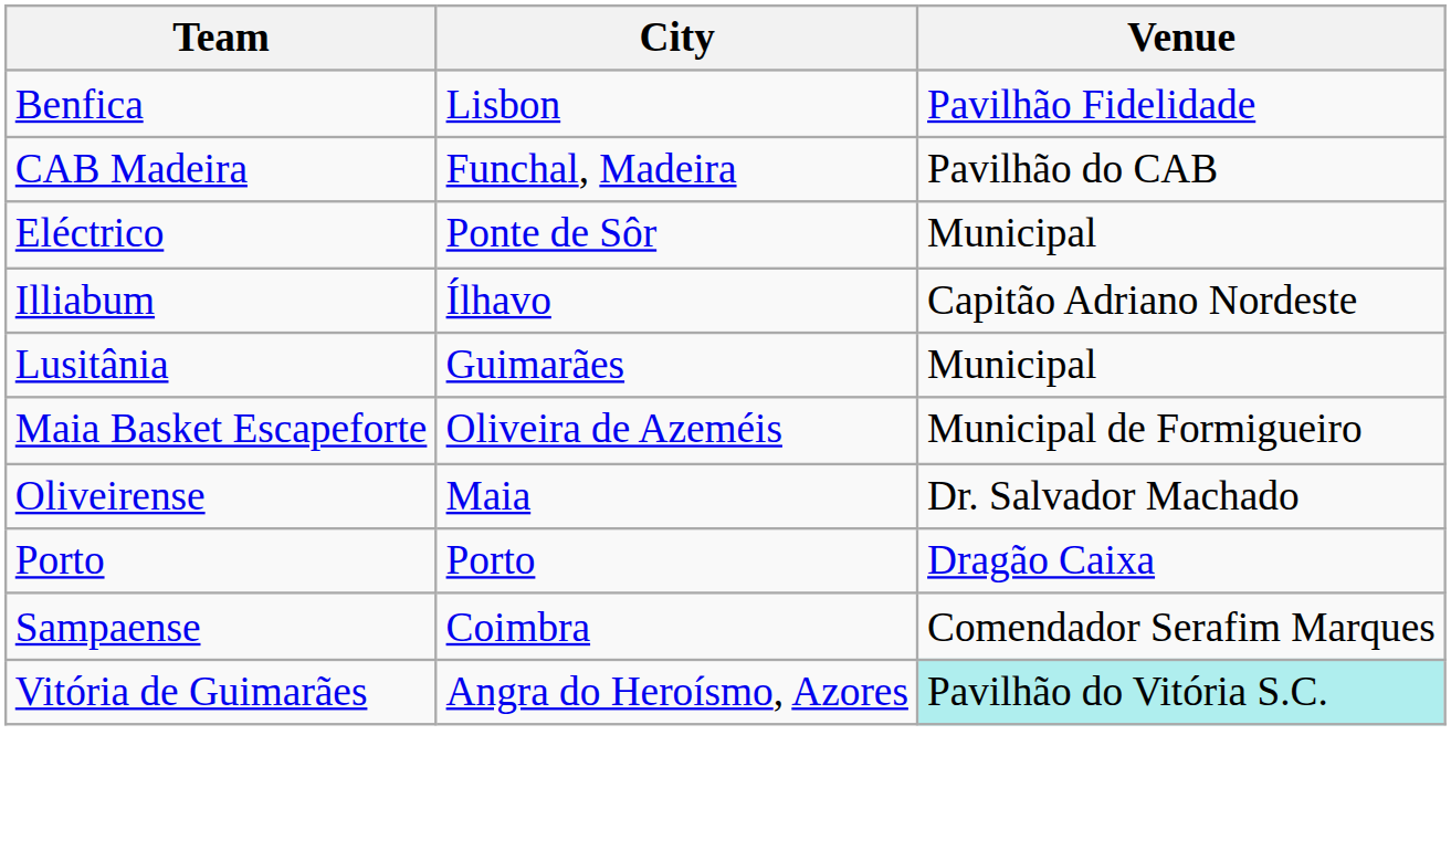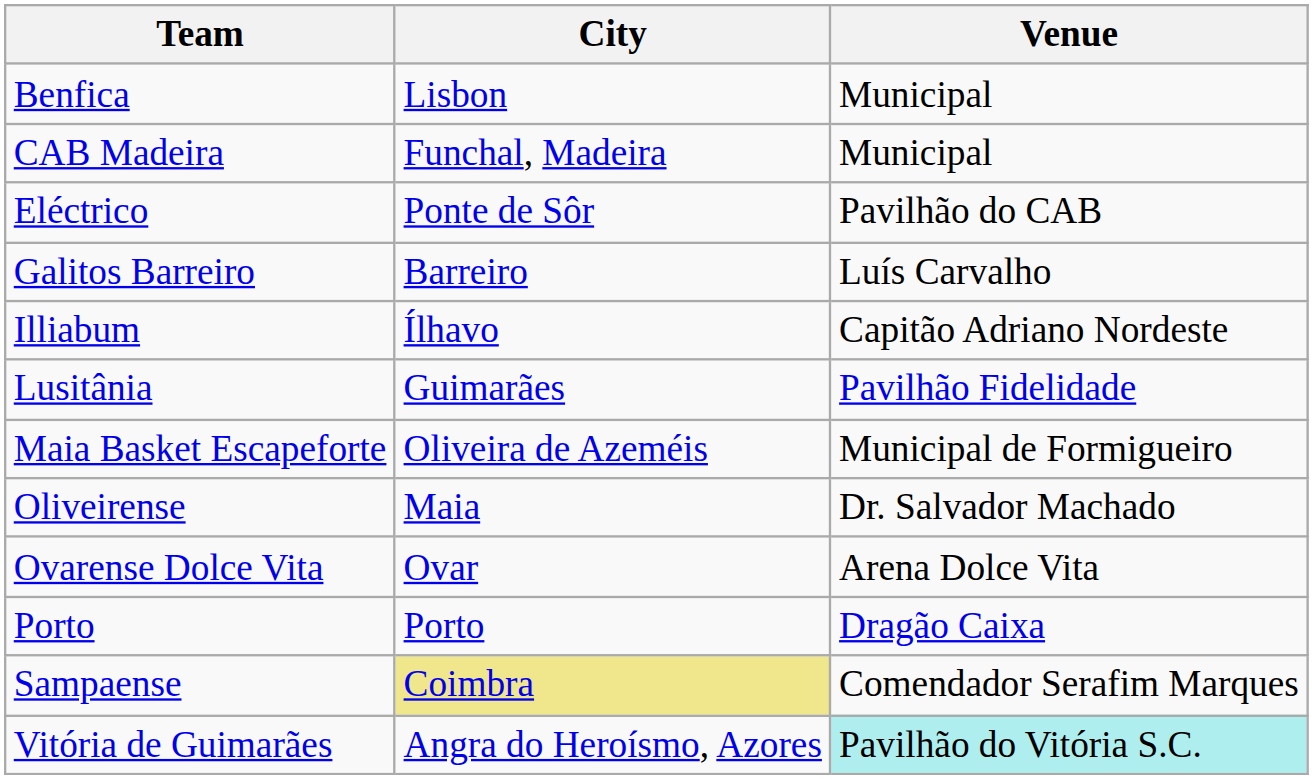Benfica | Venue: Pavilhão Fidelidade -> Municipal
CAB Madeira | Venue: Pavilhão do CAB -> Municipal
Eléctrico | Venue: Municipal -> Pavilhão do CAB
+ row: Galitos Barreiro | Barreiro | Luís Carvalho
Lusitânia | Venue: Municipal -> Pavilhão Fidelidade
+ row: Ovarense Dolce Vita | Ovar | Arena Dolce Vita
Sampaense | City: no background -> khaki background
